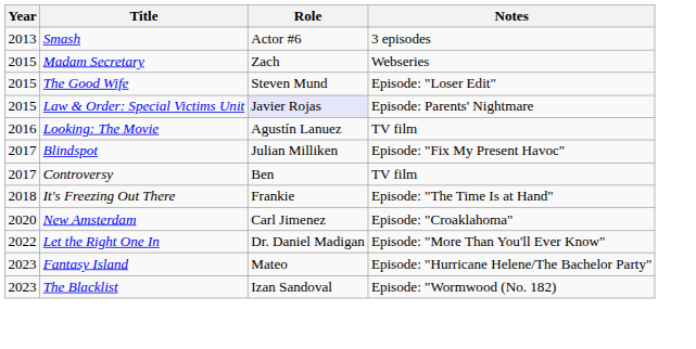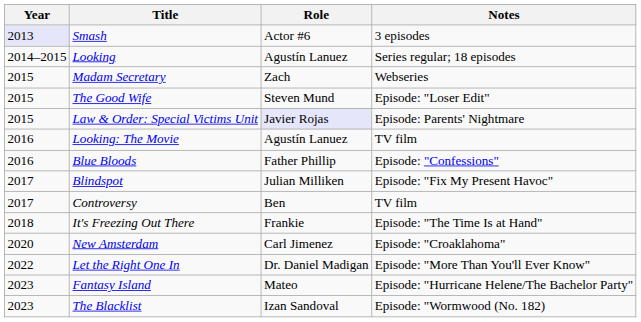Smash | Year: no background -> lavender background
+ row: 2014–2015 | Looking | Agustín Lanuez | Series regular; 18 episodes
+ row: 2016 | Blue Bloods | Father Phillip | Episode: "Confessions"
